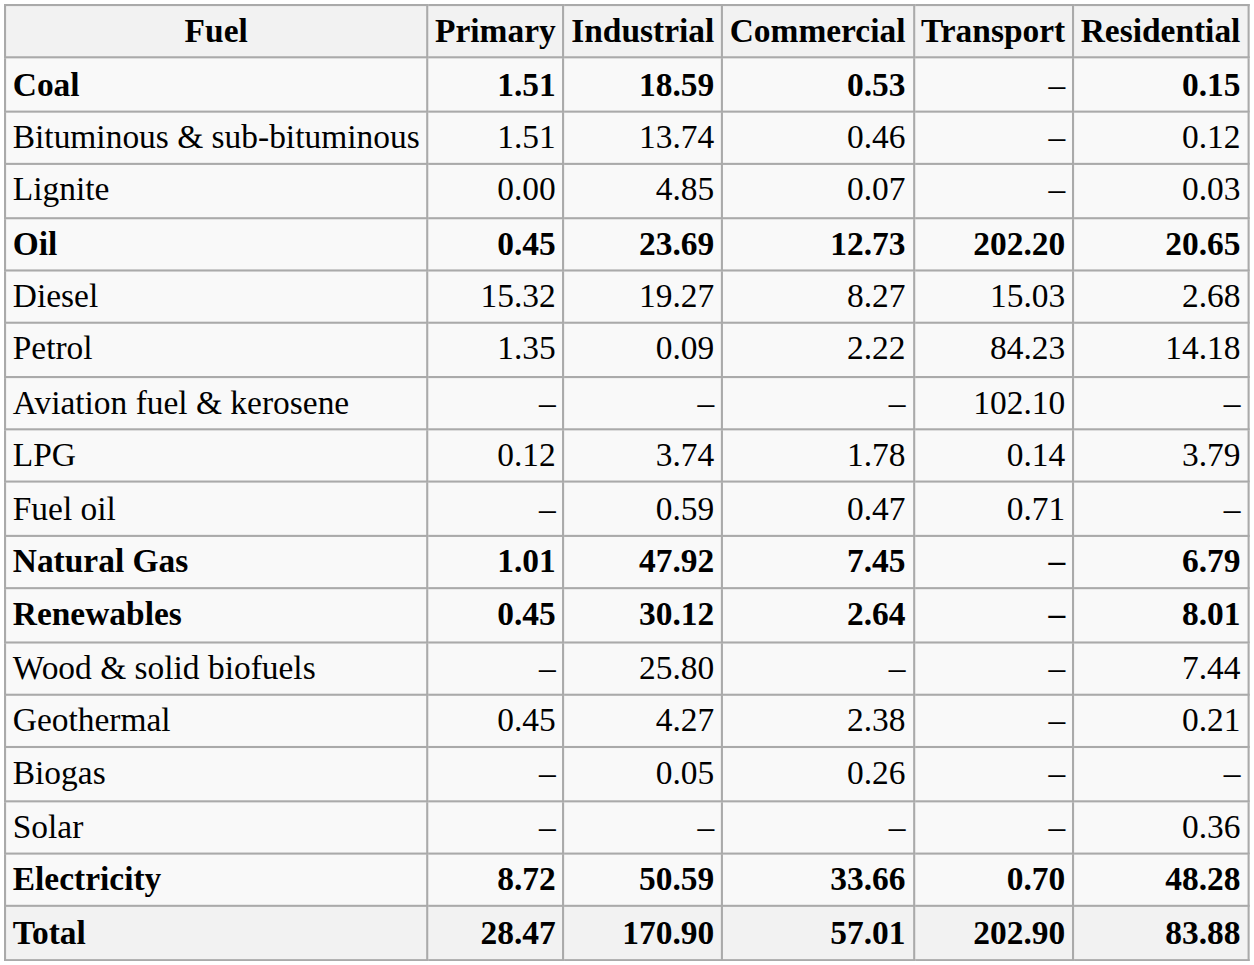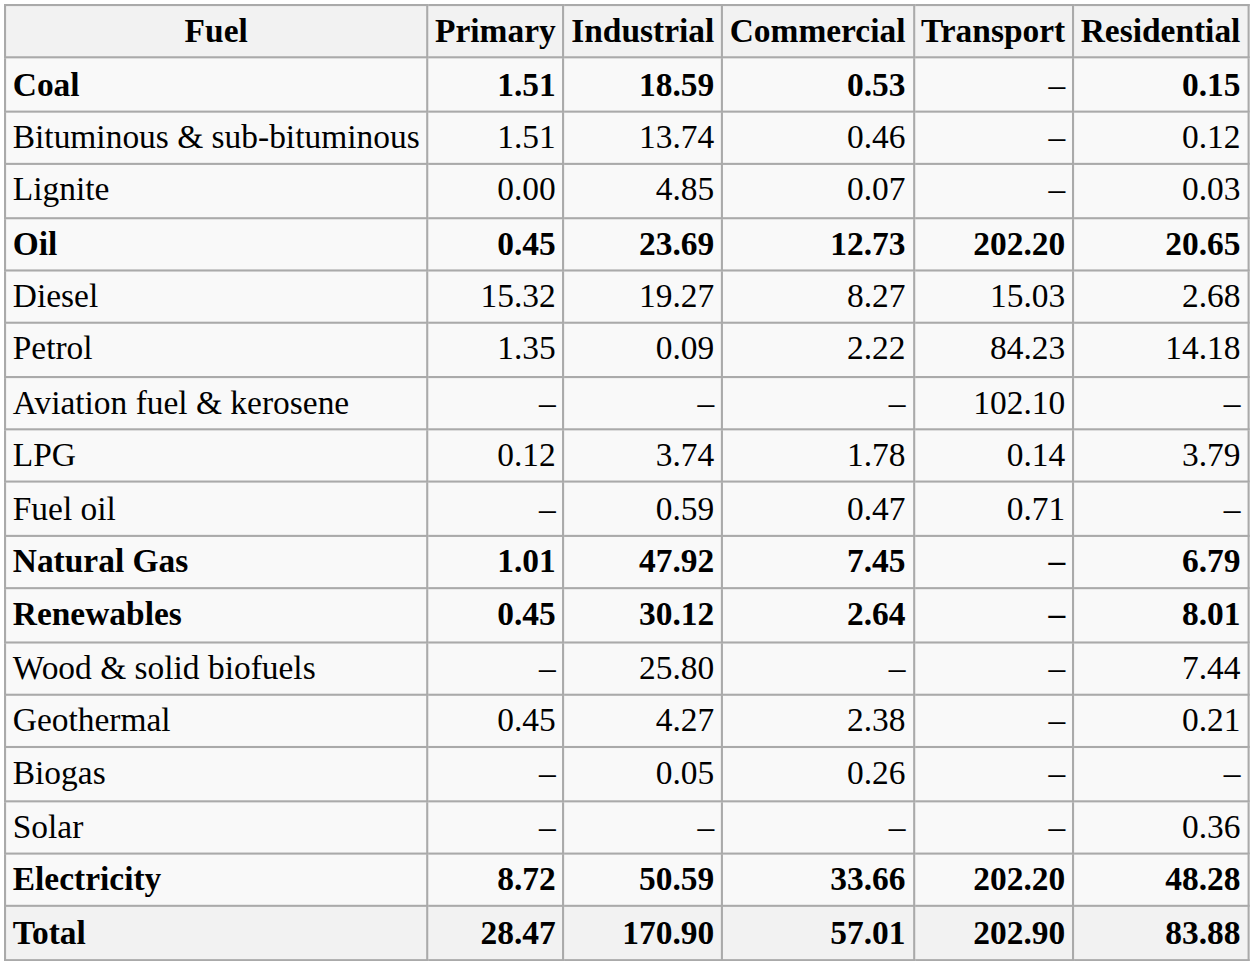Electricity | Transport: 0.70 -> 202.20
